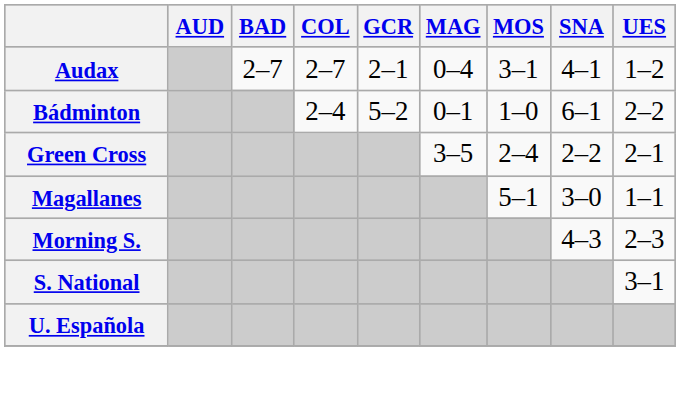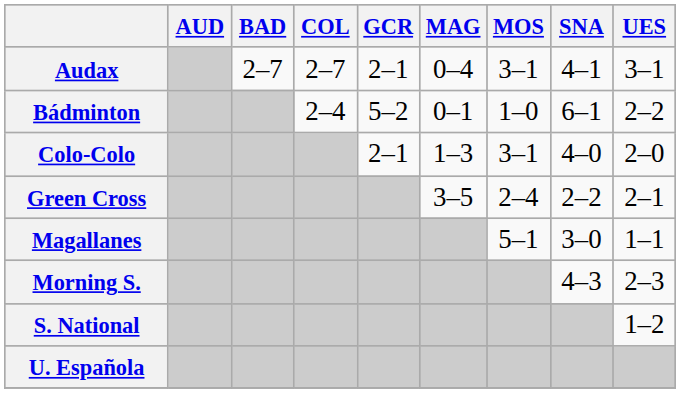Audax | UES: 1–2 -> 3–1
+ row: Colo-Colo | 2–1 | 1–3 | 3–1 | 4–0 | 2–0
S. National | UES: 3–1 -> 1–2
